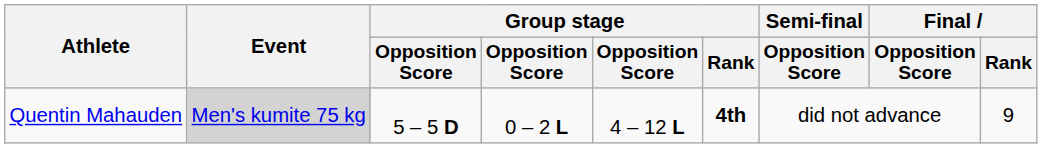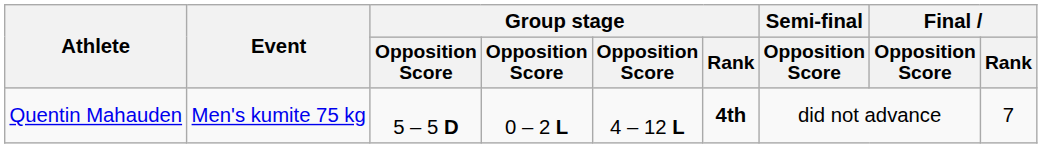Quentin Mahauden | Event: lightgrey background -> no background
Quentin Mahauden | Final / Rank: 9 -> 7
